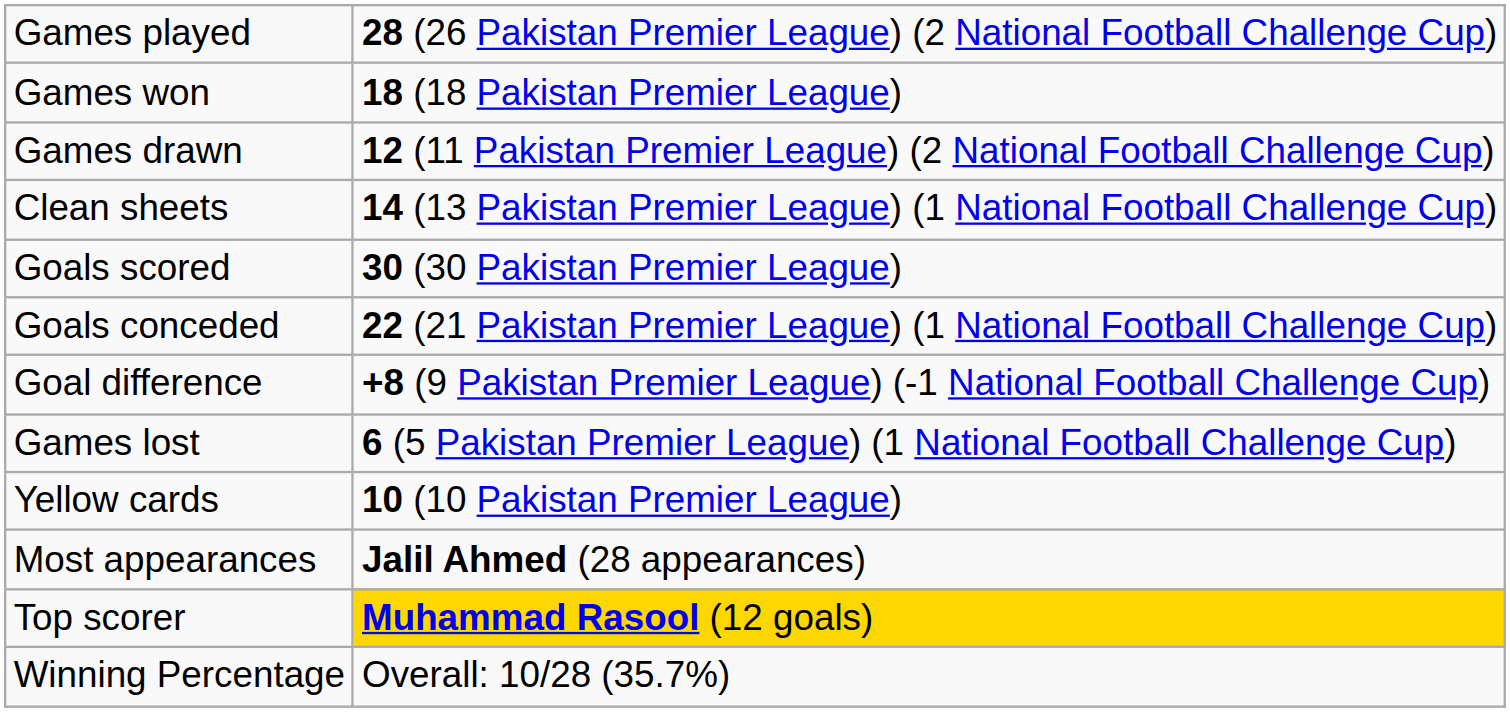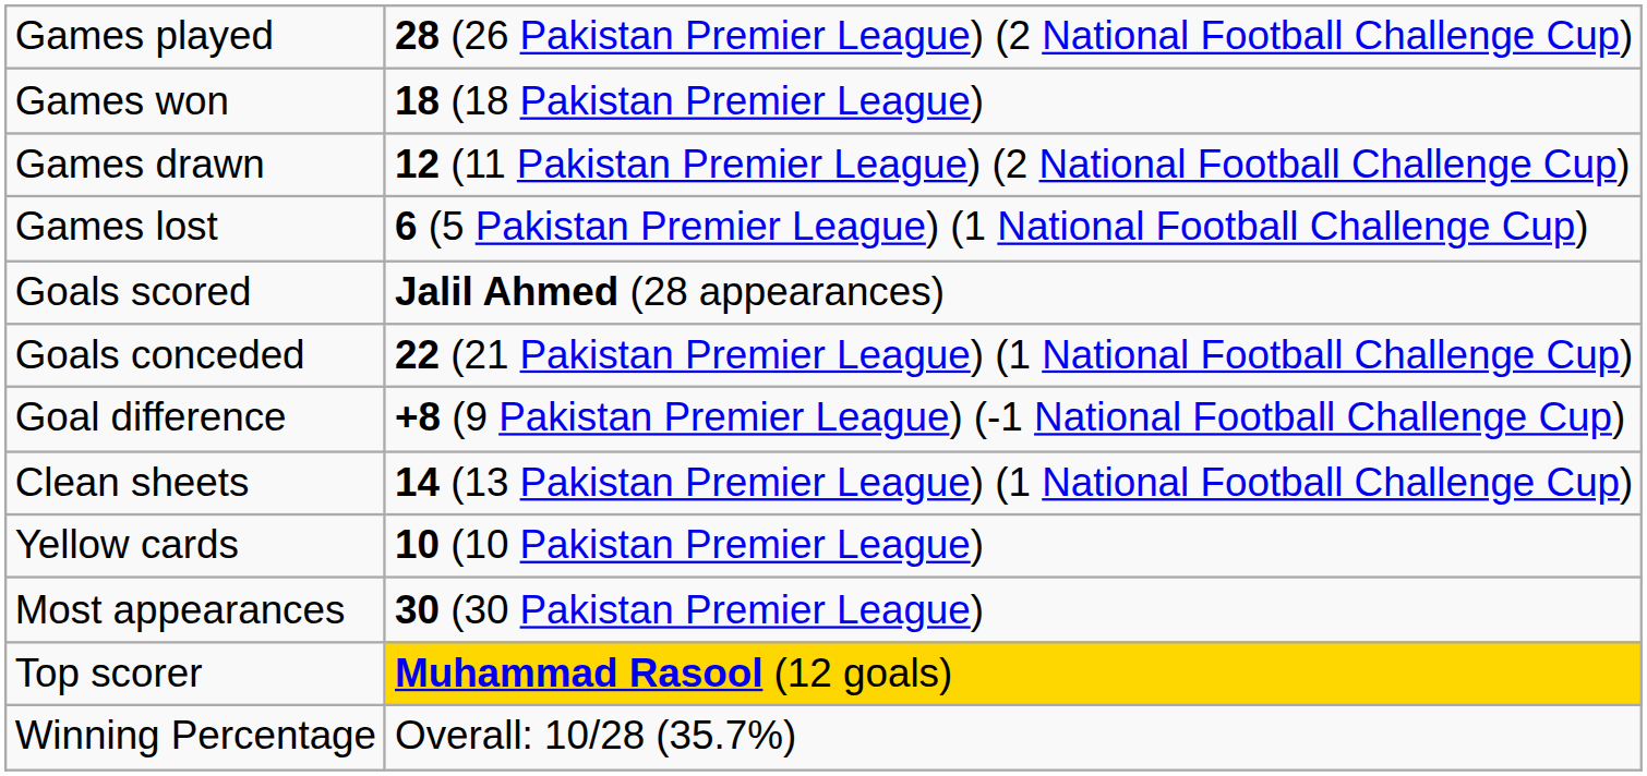rows swapped: Games lost <-> Clean sheets
Goals scored | column 2: 30 (30 Pakistan Premier League) -> Jalil Ahmed (28 appearances)
Most appearances | column 2: Jalil Ahmed (28 appearances) -> 30 (30 Pakistan Premier League)
